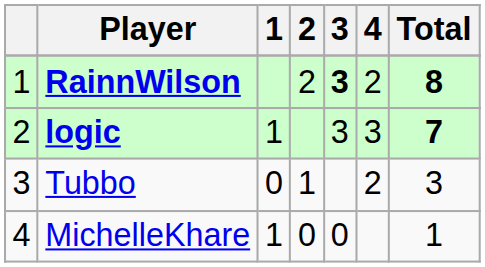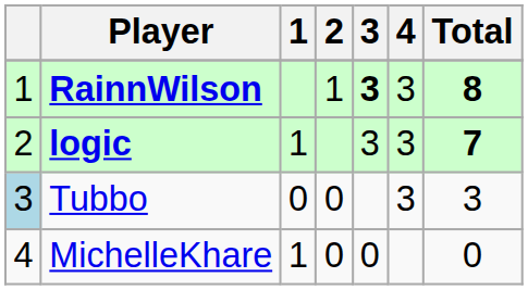RainnWilson | 2: 2 -> 1
RainnWilson | 4: 2 -> 3
Tubbo | column 1: no background -> lightblue background
Tubbo | 2: 1 -> 0
Tubbo | 4: 2 -> 3
MichelleKhare | Total: 1 -> 0
